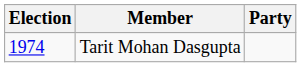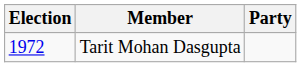Tarit Mohan Dasgupta | Election: 1974 -> 1972
